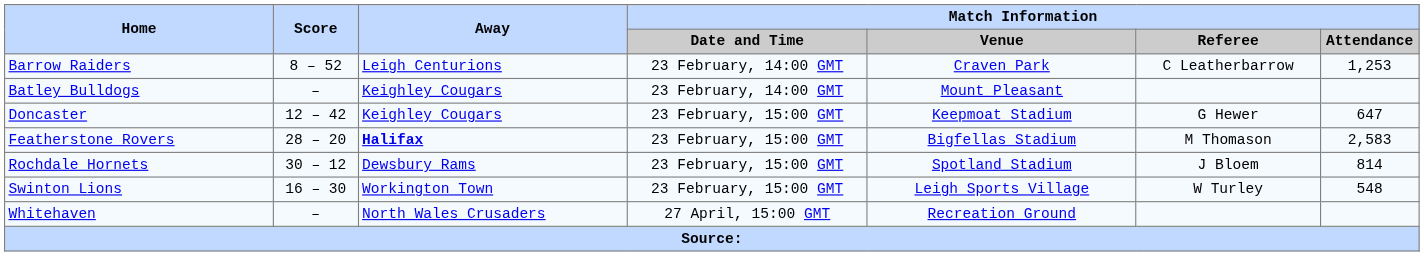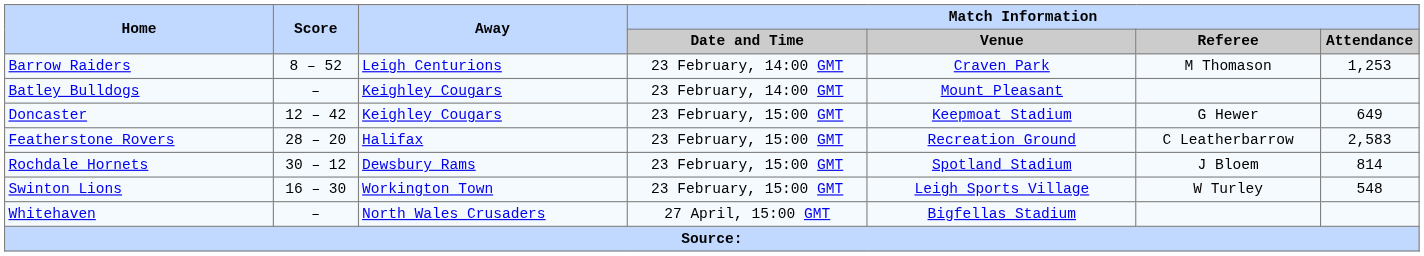Barrow Raiders | Match Information / Referee: C Leatherbarrow -> M Thomason
Doncaster | Match Information / Attendance: 647 -> 649
Featherstone Rovers | Away: bold -> normal
Featherstone Rovers | Match Information / Venue: Bigfellas Stadium -> Recreation Ground
Featherstone Rovers | Match Information / Referee: M Thomason -> C Leatherbarrow
Whitehaven | Match Information / Venue: Recreation Ground -> Bigfellas Stadium
